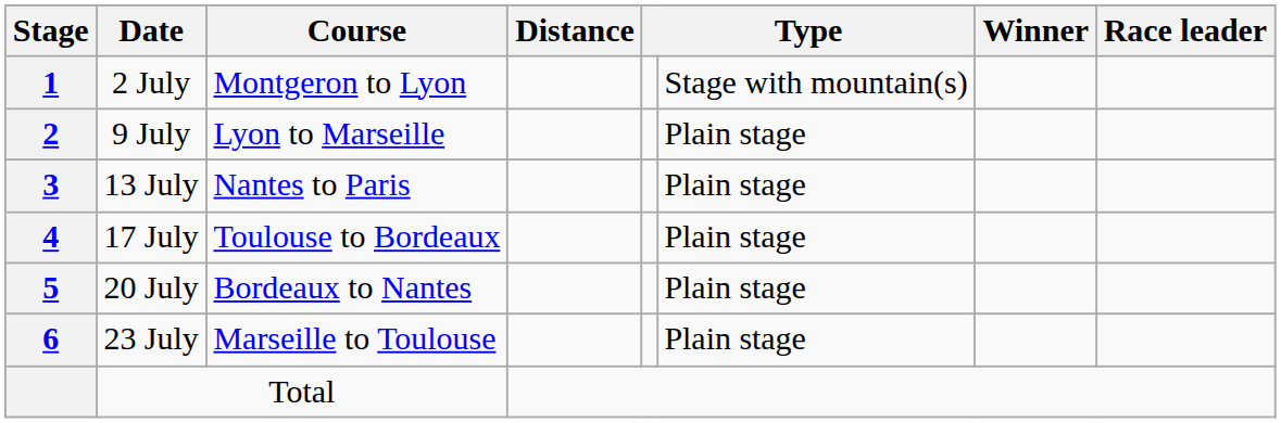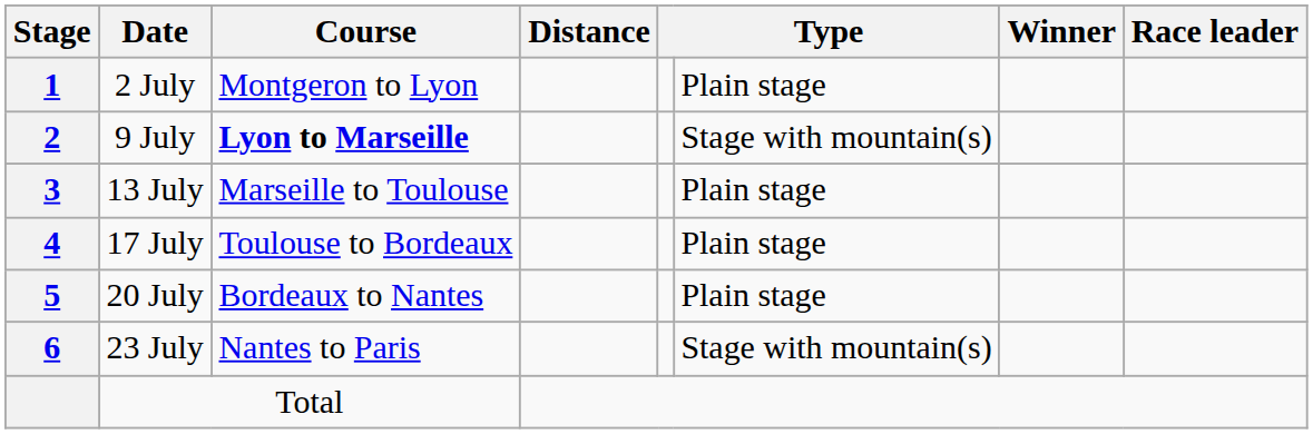2 July | column 6: Stage with mountain(s) -> Plain stage
9 July | Course: normal -> bold
9 July | column 6: Plain stage -> Stage with mountain(s)
13 July | Course: Nantes to Paris -> Marseille to Toulouse
23 July | Course: Marseille to Toulouse -> Nantes to Paris
23 July | column 6: Plain stage -> Stage with mountain(s)
